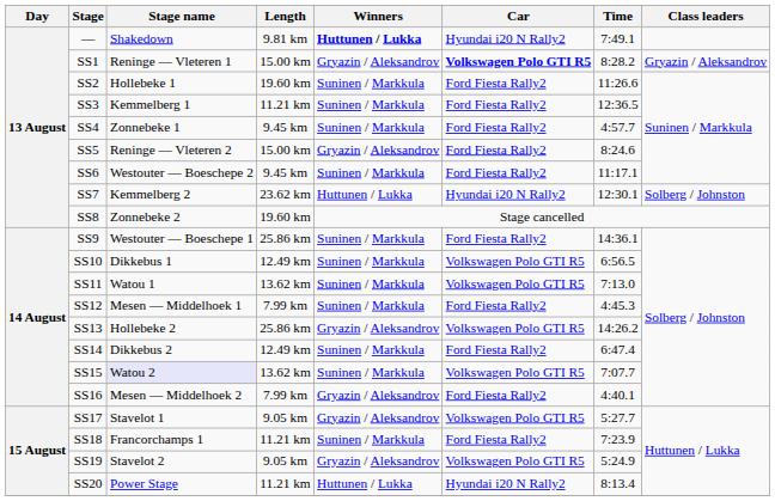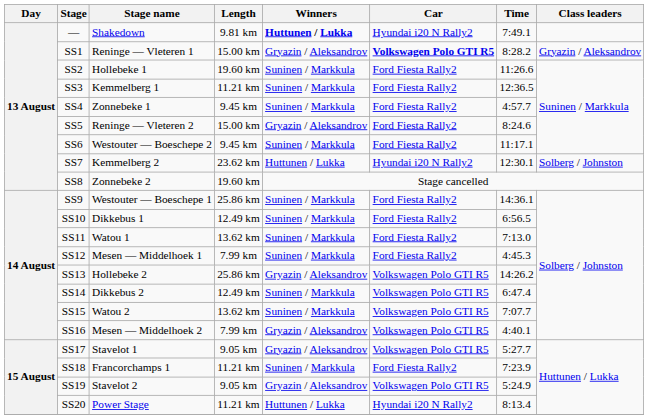SS10 | Car: Volkswagen Polo GTI R5 -> Ford Fiesta Rally2
SS11 | Car: Volkswagen Polo GTI R5 -> Ford Fiesta Rally2
SS14 | Car: Ford Fiesta Rally2 -> Volkswagen Polo GTI R5
SS15 | Stage name: lavender background -> no background
SS16 | Car: Ford Fiesta Rally2 -> Volkswagen Polo GTI R5
